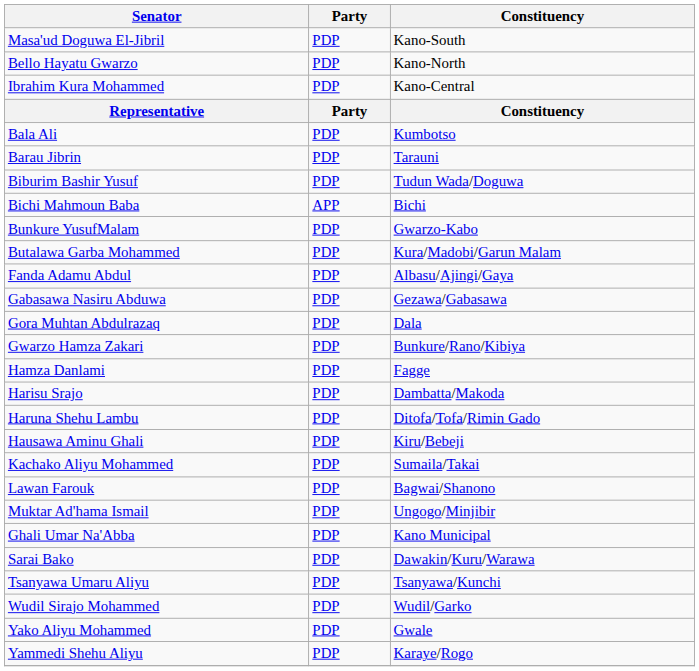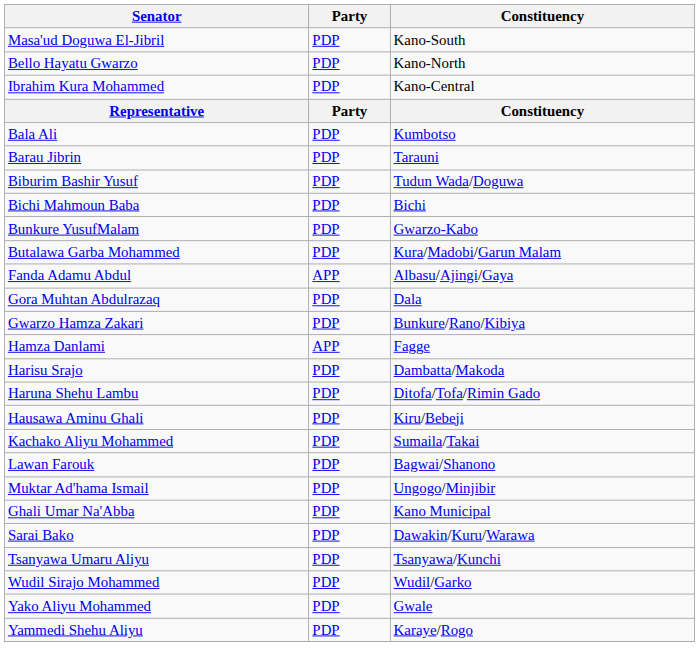Bichi Mahmoun Baba | Party: APP -> PDP
Fanda Adamu Abdul | Party: PDP -> APP
- row: Gabasawa Nasiru Abduwa | PDP | Gezawa/Gabasawa
Hamza Danlami | Party: PDP -> APP
